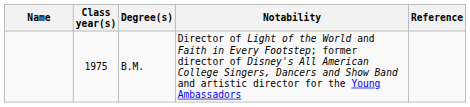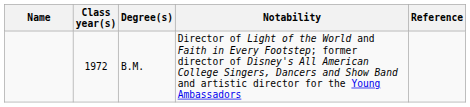B.M. | Class year(s): 1975 -> 1972
